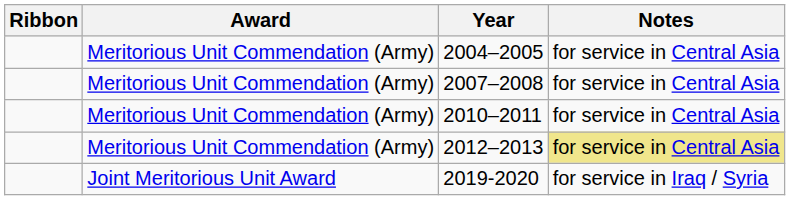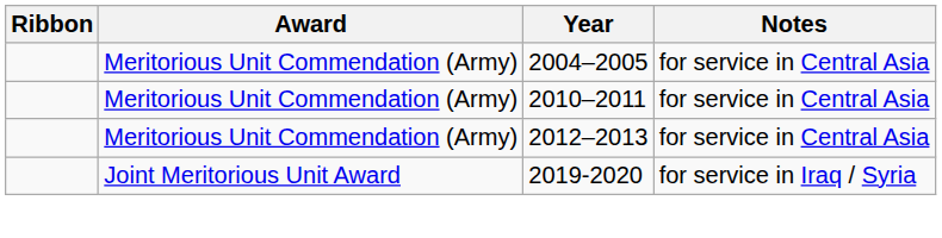- row: Meritorious Unit Commendation (Army) | 2007–2008 | for service in Central Asia
2012–2013 | Notes: khaki background -> no background
